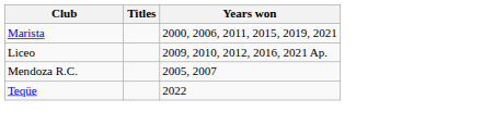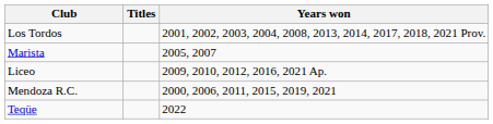+ row: Los Tordos | 2001, 2002, 2003, 2004, 2008, 2013, 2014, 2017, 2018, 2021 Prov.
Marista | Years won: 2000, 2006, 2011, 2015, 2019, 2021 -> 2005, 2007
Mendoza R.C. | Years won: 2005, 2007 -> 2000, 2006, 2011, 2015, 2019, 2021
